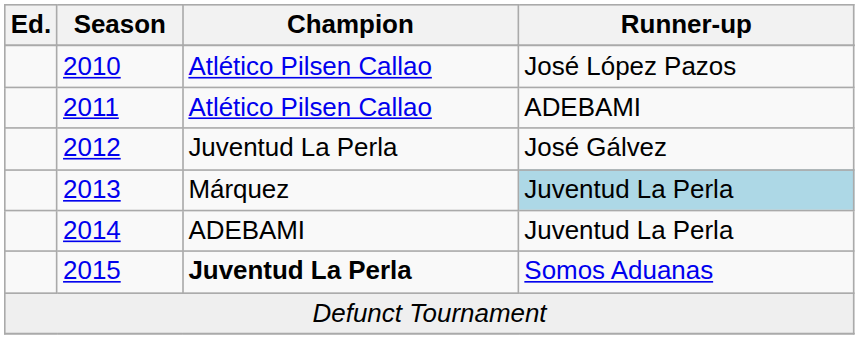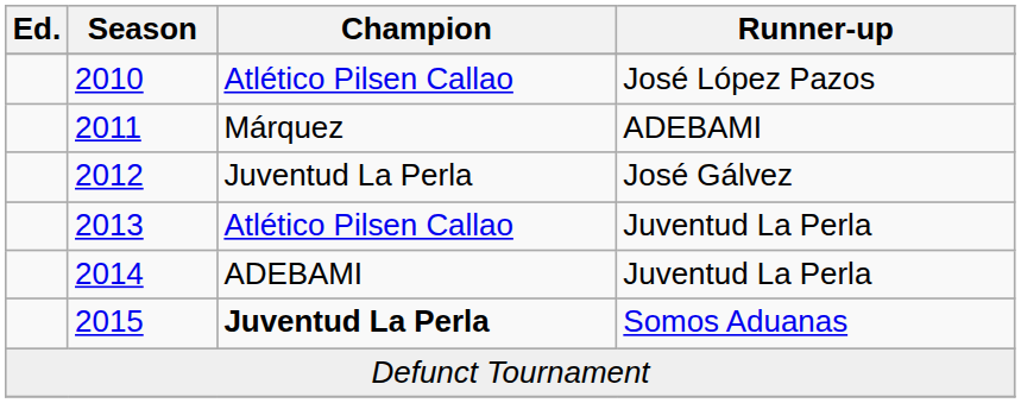2011 | Champion: Atlético Pilsen Callao -> Márquez
2013 | Champion: Márquez -> Atlético Pilsen Callao
2013 | Runner-up: lightblue background -> no background
